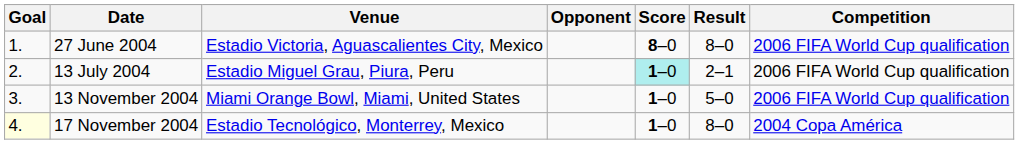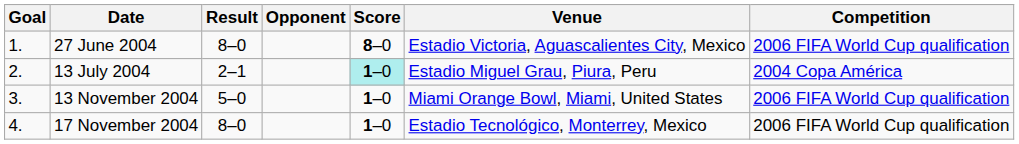columns swapped: Venue <-> Result
13 July 2004 | Competition: 2006 FIFA World Cup qualification -> 2004 Copa América
17 November 2004 | Goal: lightyellow background -> no background
17 November 2004 | Competition: 2004 Copa América -> 2006 FIFA World Cup qualification
